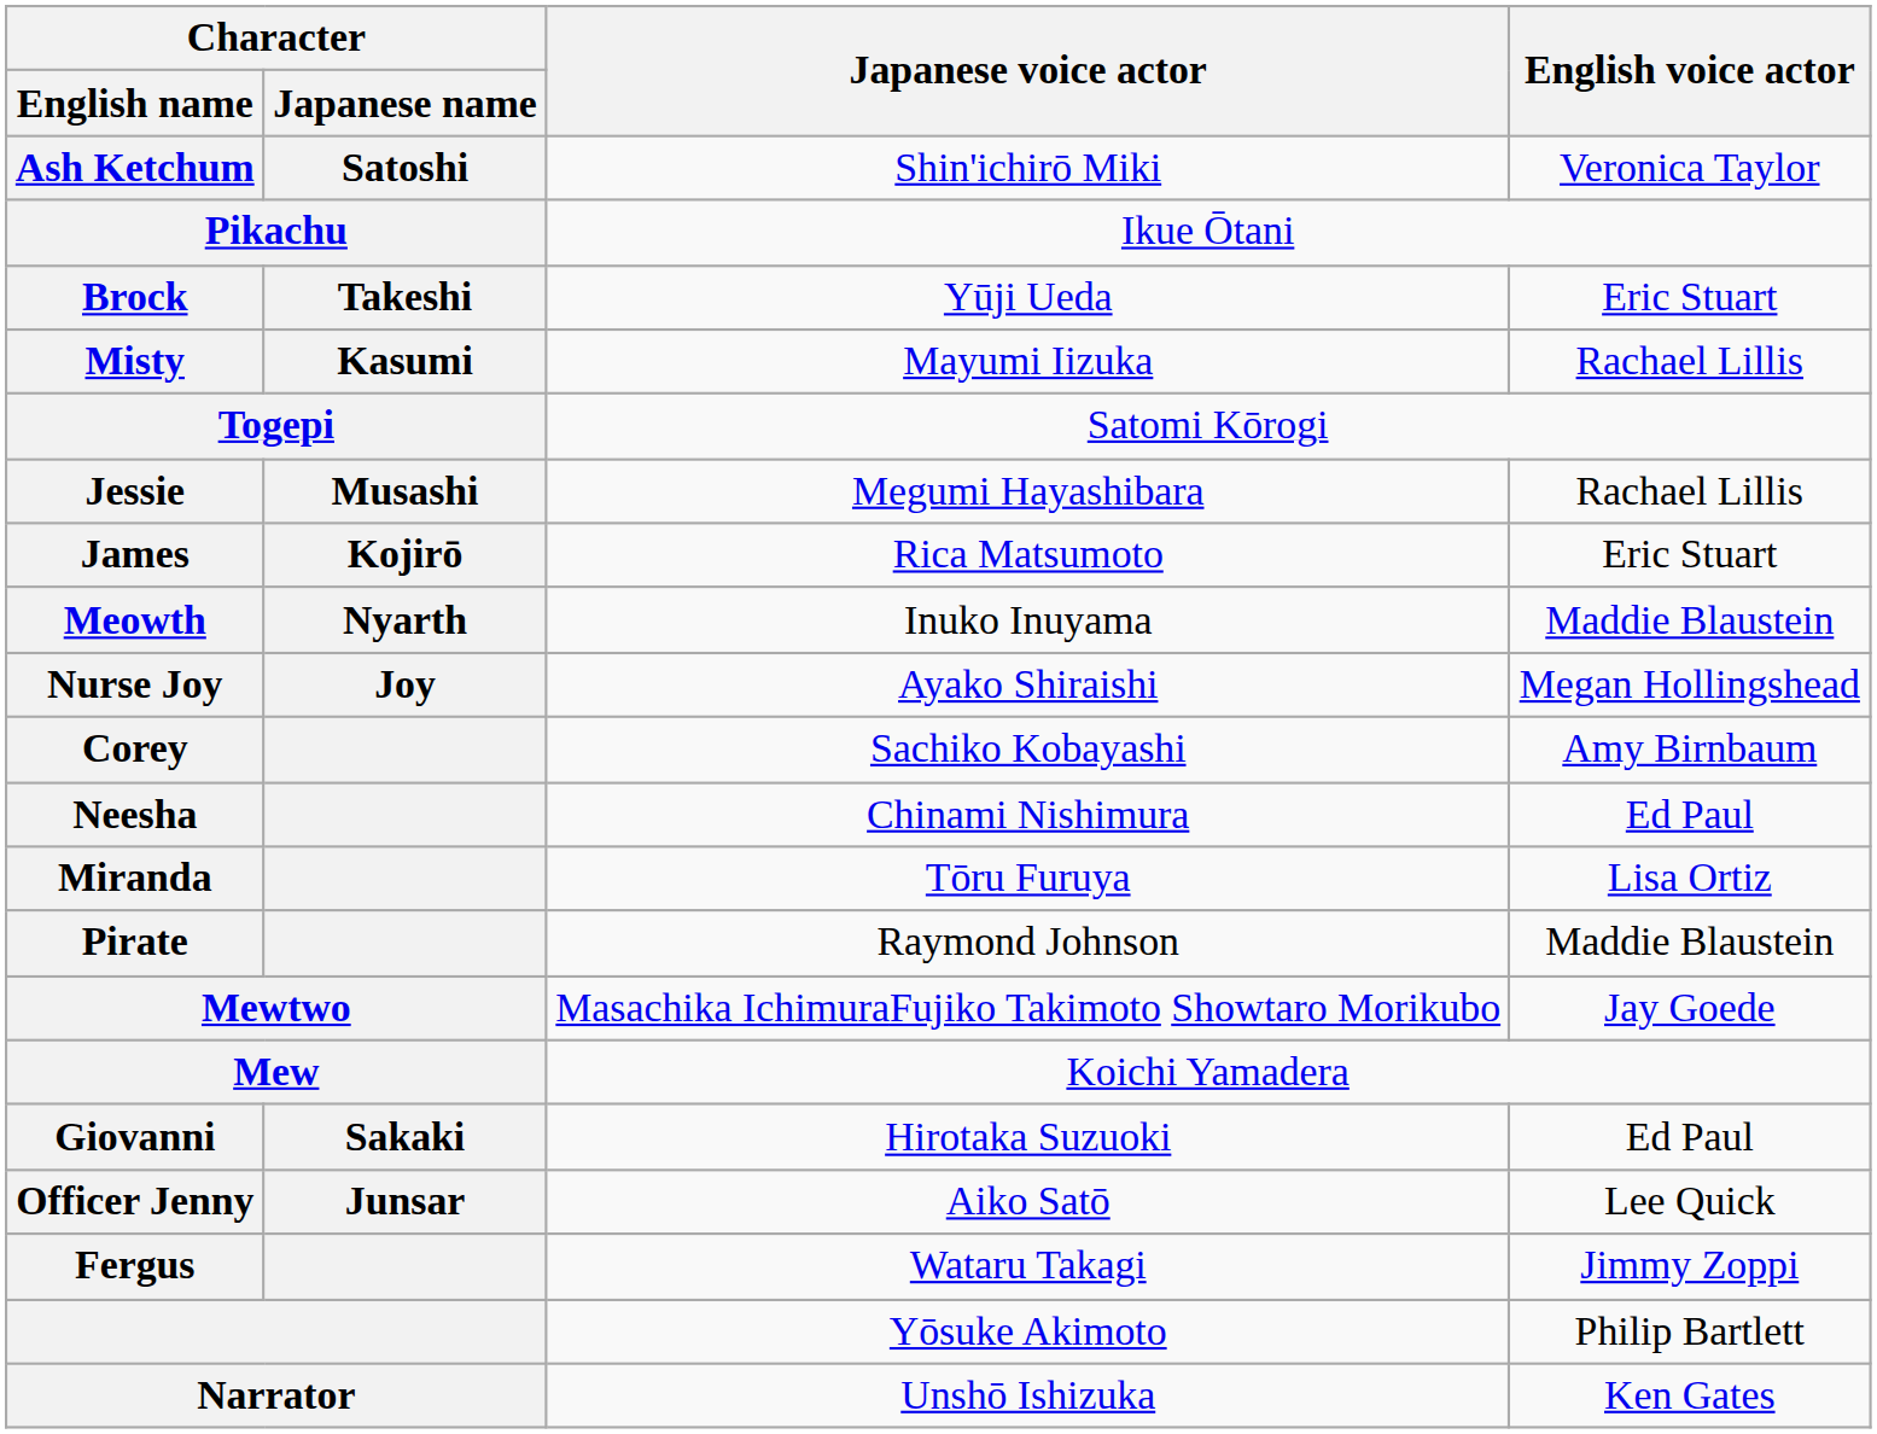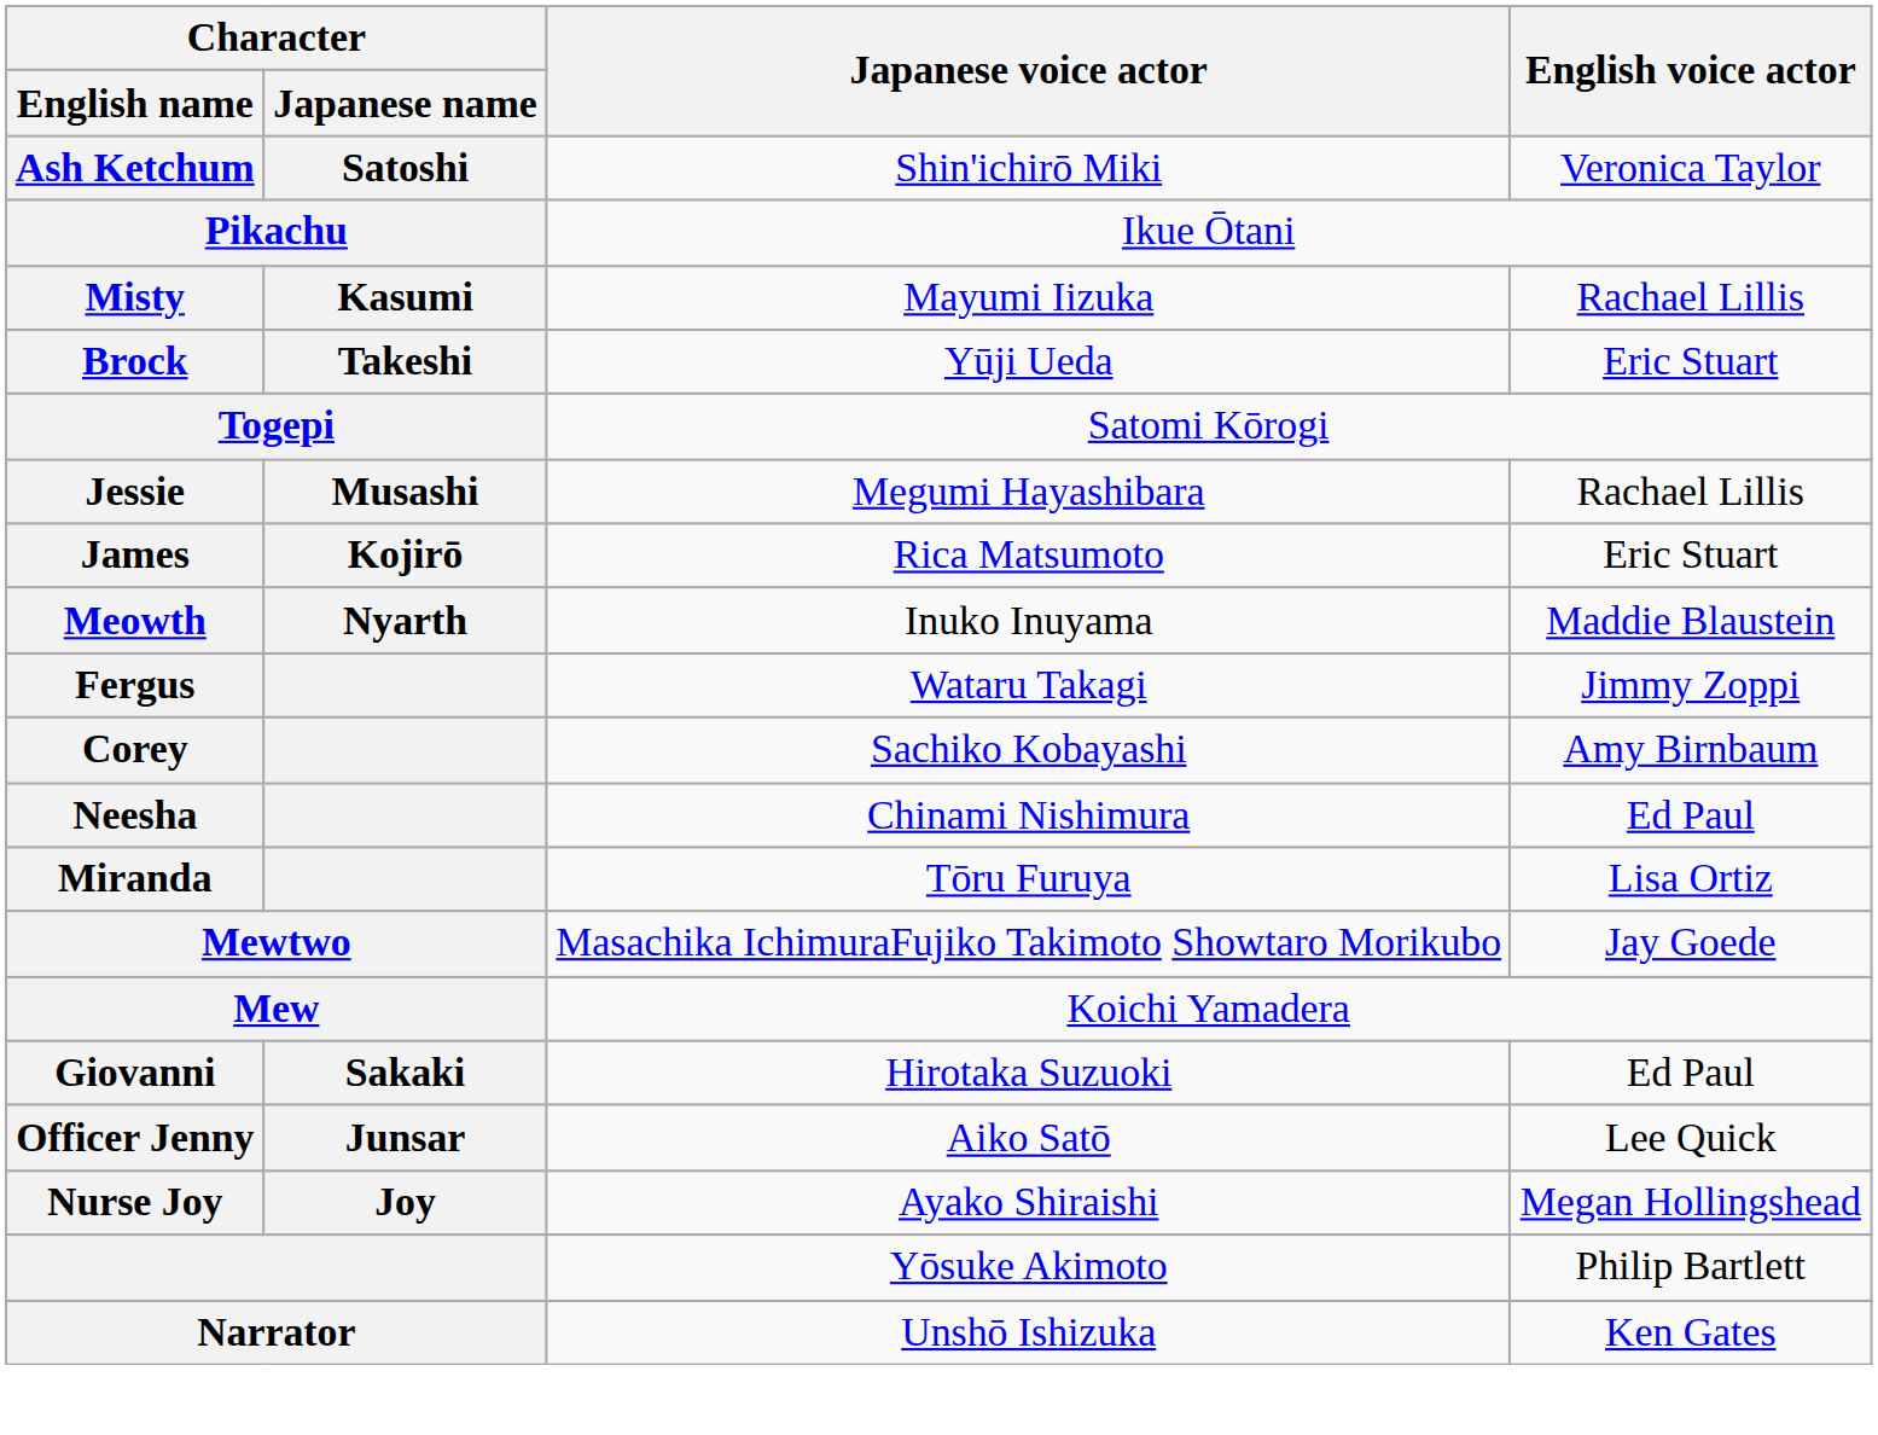rows swapped: Misty <-> Brock
rows swapped: Fergus <-> Nurse Joy
- row: Pirate | Raymond Johnson | Maddie Blaustein
